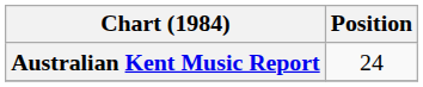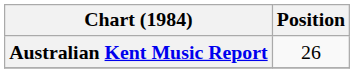Australian Kent Music Report | Position: 24 -> 26
